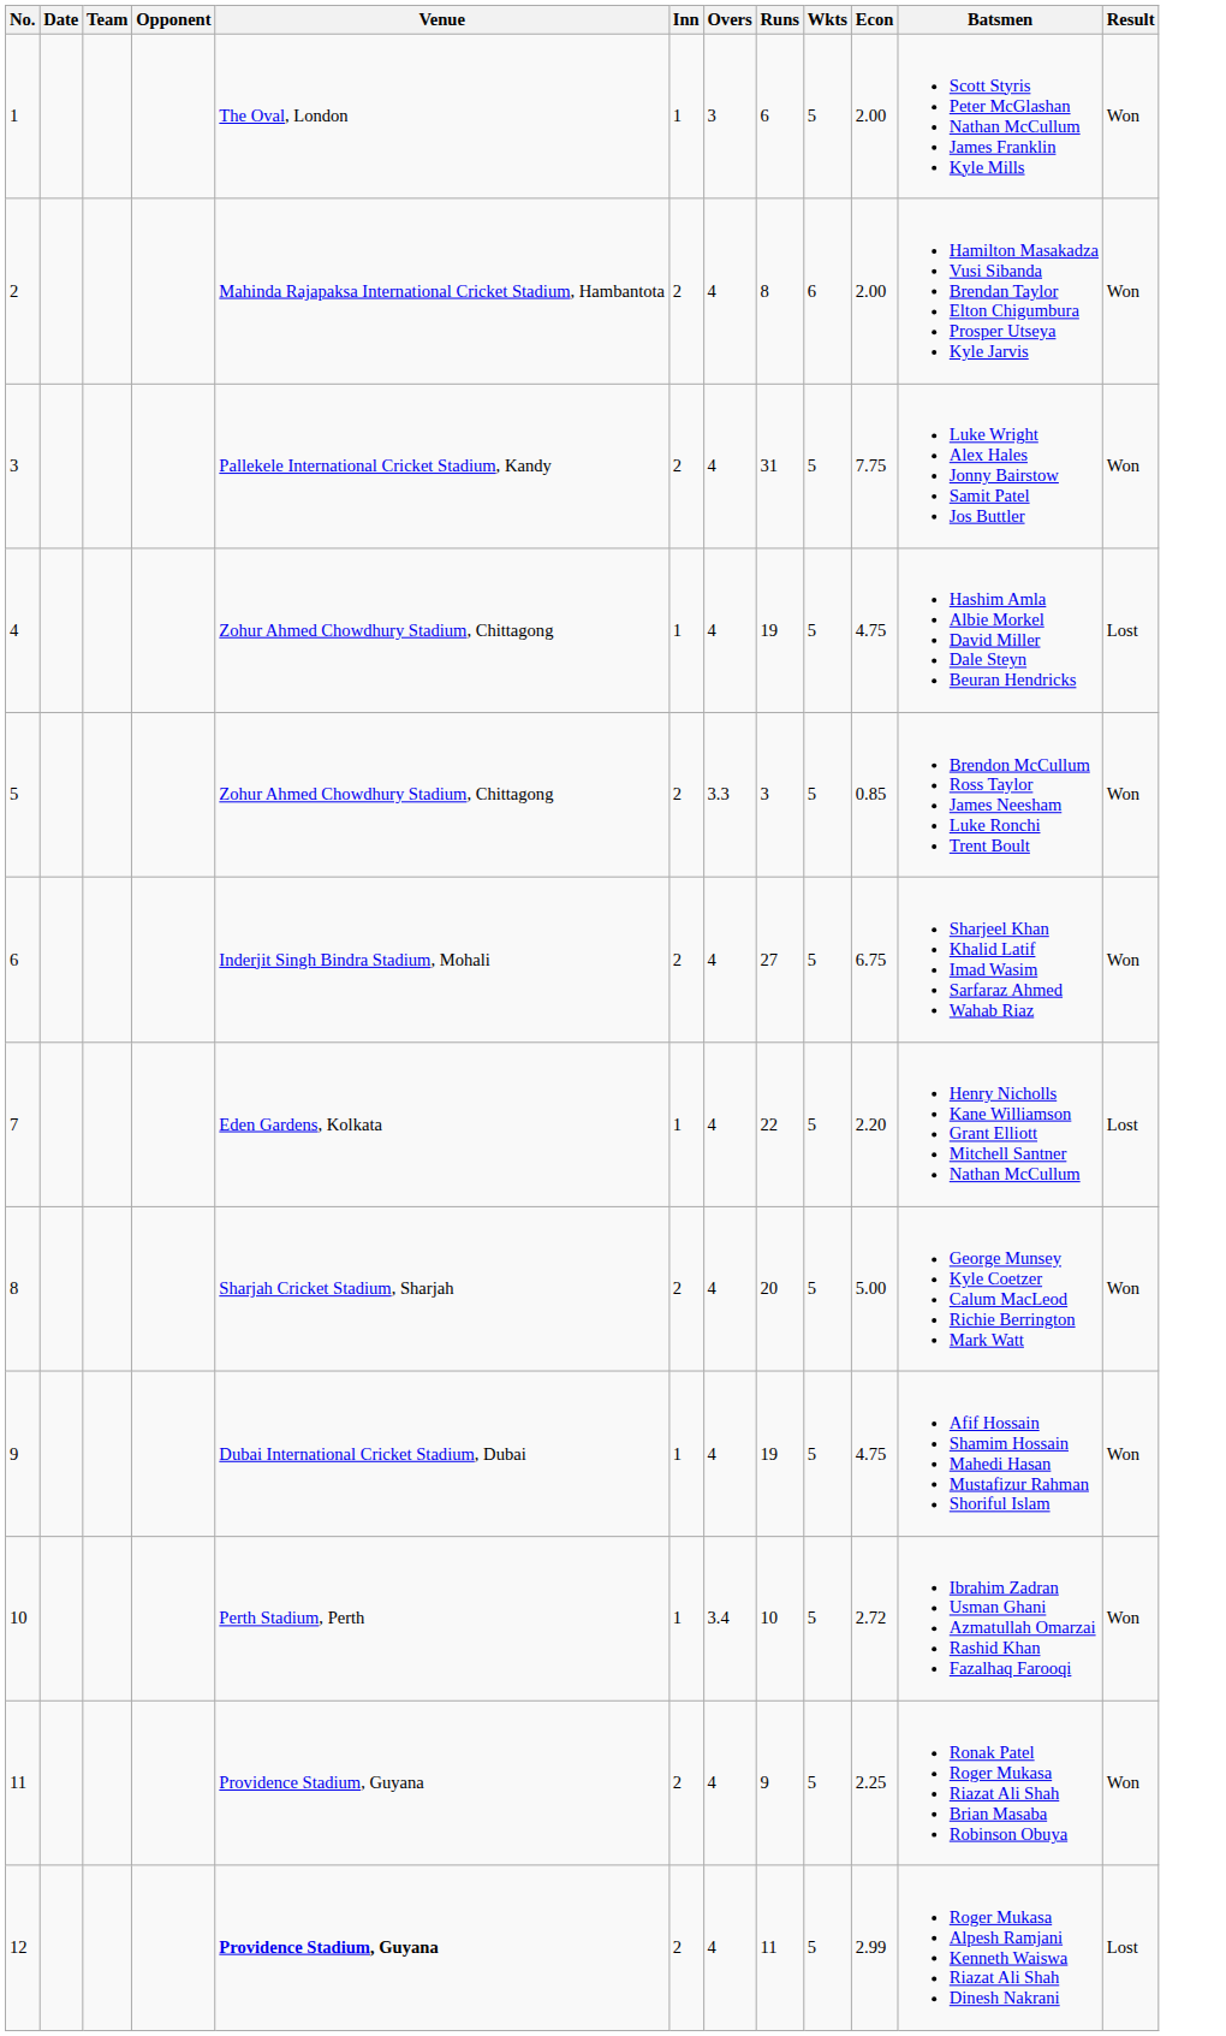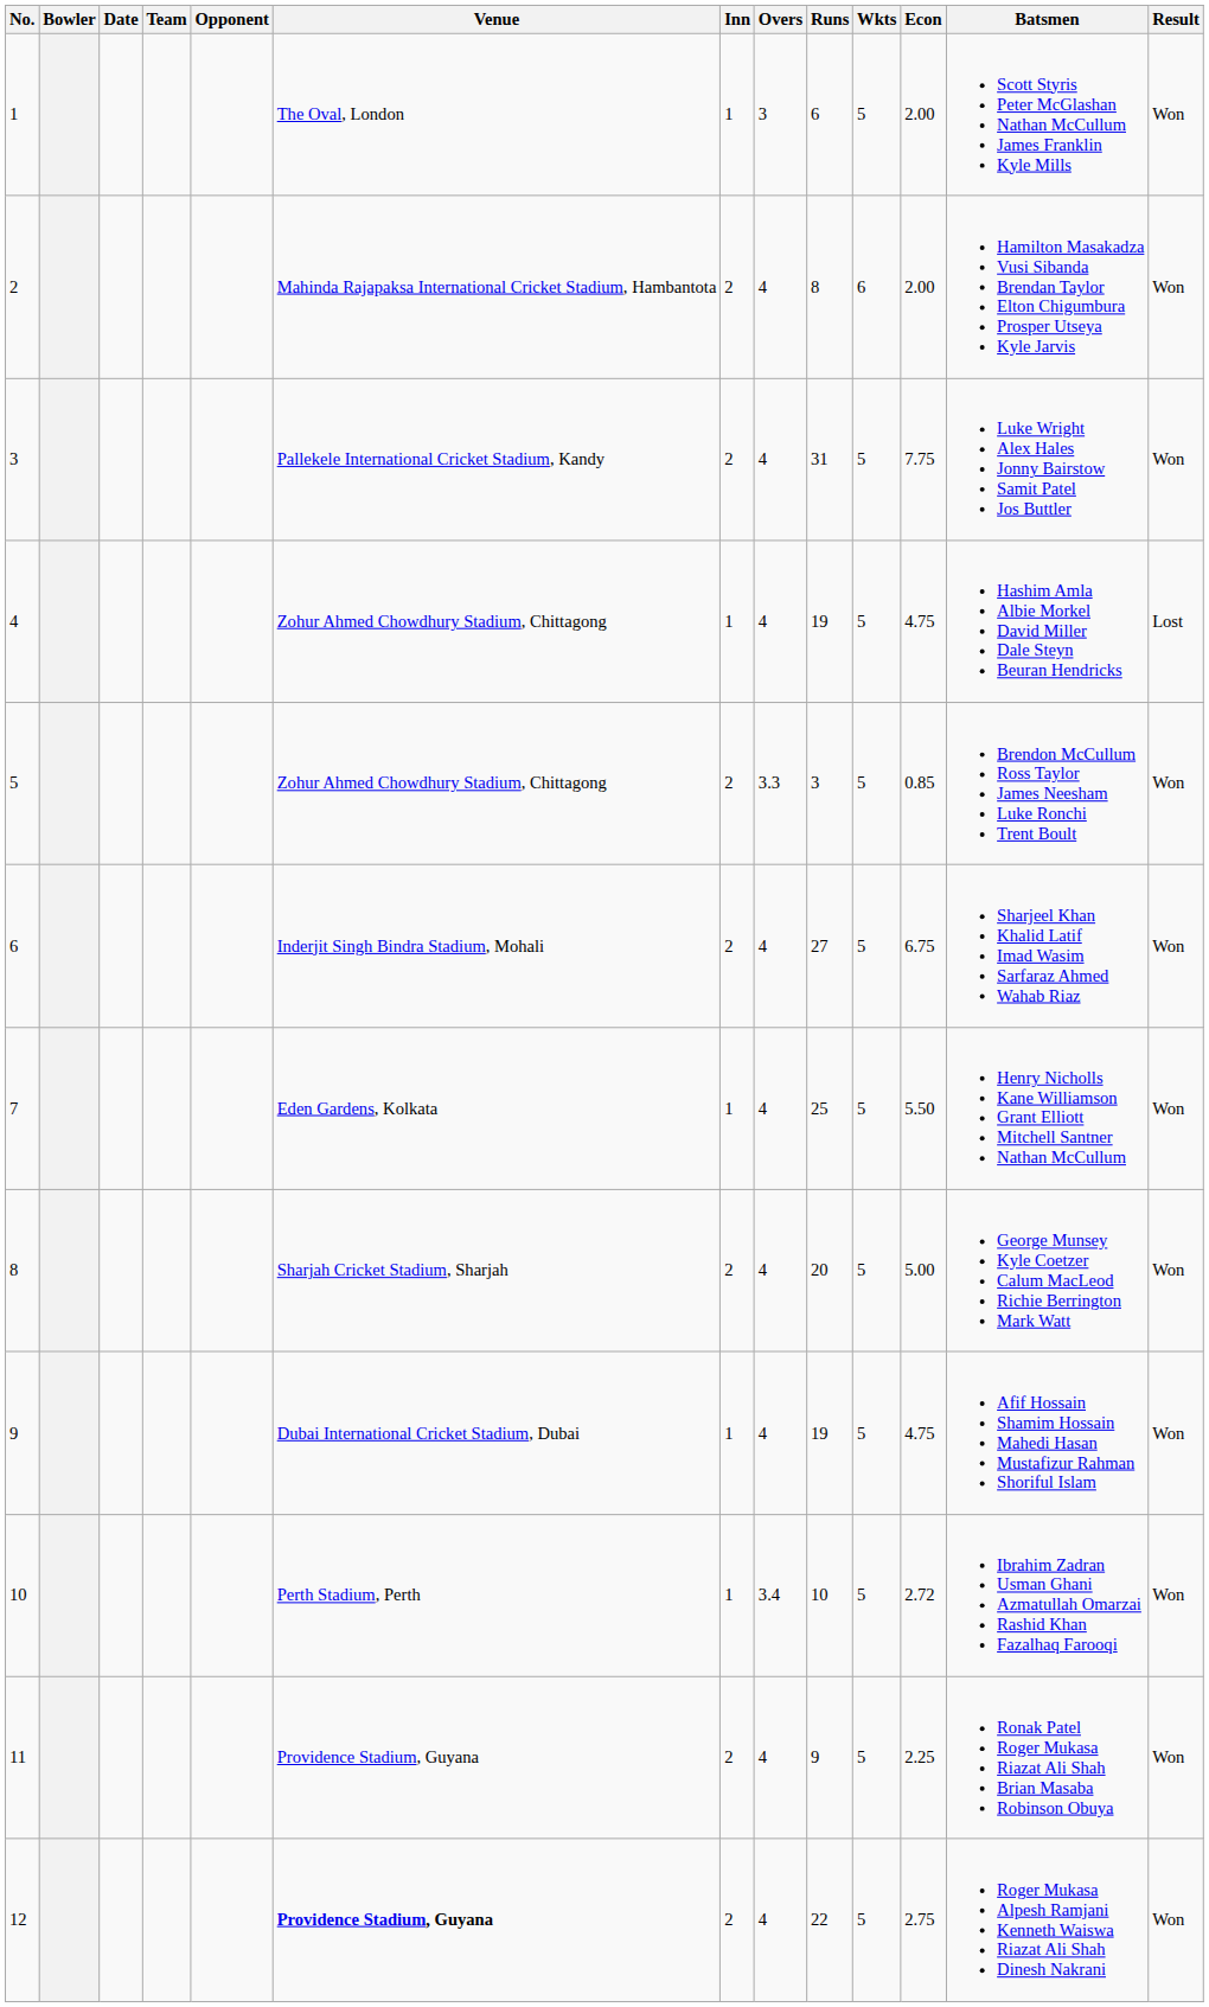+ column: Bowler
7 | Runs: 22 -> 25
7 | Econ: 2.20 -> 5.50
7 | Result: Lost -> Won
12 | Runs: 11 -> 22
12 | Econ: 2.99 -> 2.75
12 | Result: Lost -> Won
